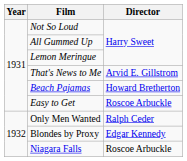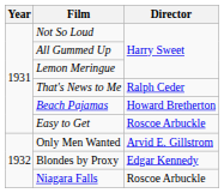That's News to Me | Director: Arvid E. Gillstrom -> Ralph Ceder
Only Men Wanted | Director: Ralph Ceder -> Arvid E. Gillstrom
